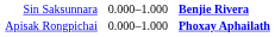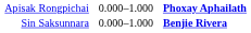rows swapped: Sin Saksunnara <-> Apisak Rongpichai
